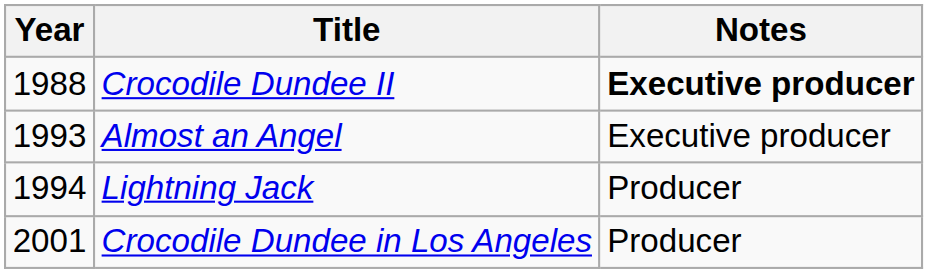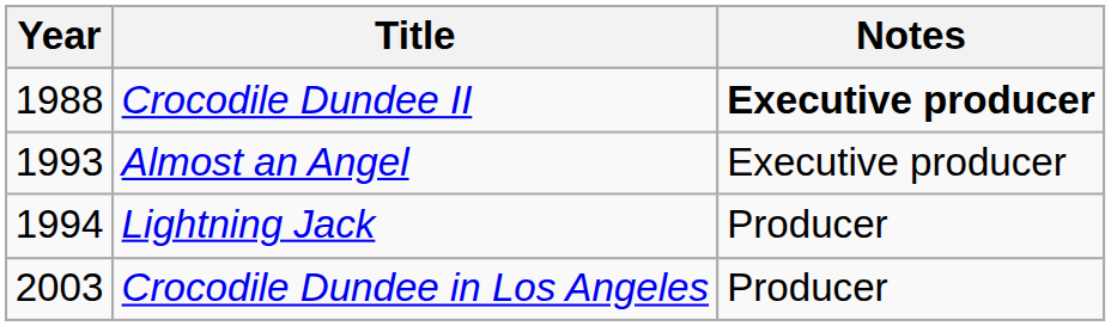Crocodile Dundee in Los Angeles | Year: 2001 -> 2003
